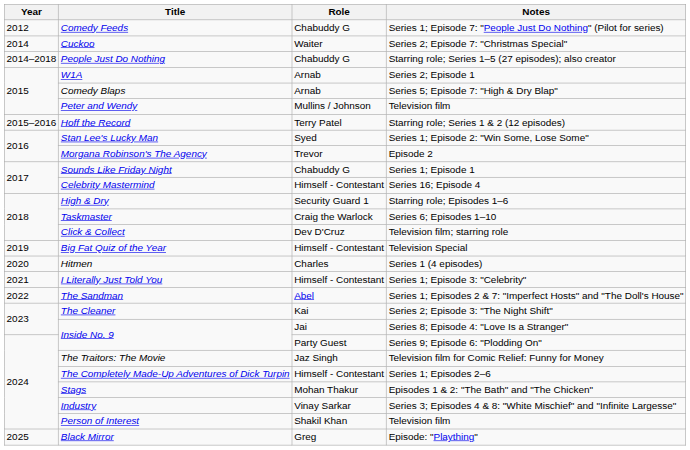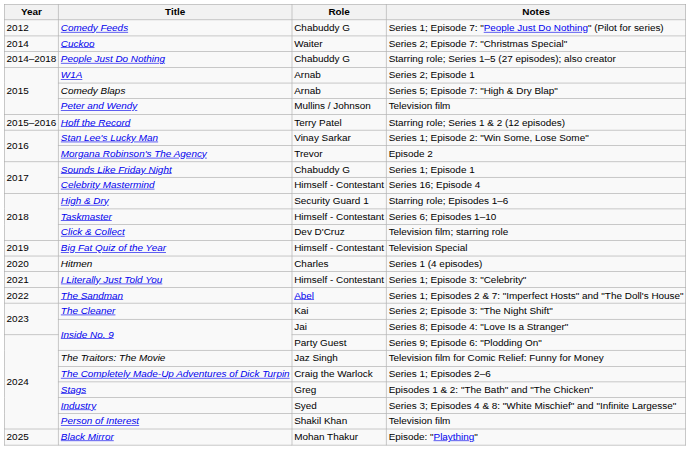Stan Lee's Lucky Man | Role: Syed -> Vinay Sarkar
Taskmaster | Role: Craig the Warlock -> Himself - Contestant
The Completely Made-Up Adventures of Dick Turpin | Role: Himself - Contestant -> Craig the Warlock
Stags | Role: Mohan Thakur -> Greg
Industry | Role: Vinay Sarkar -> Syed
Black Mirror | Role: Greg -> Mohan Thakur
